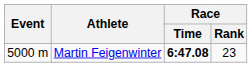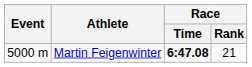Martin Feigenwinter | Race / Rank: 23 -> 21
